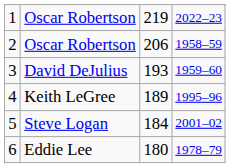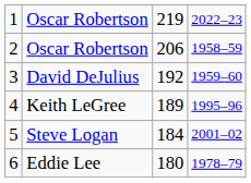3 | column 3: 193 -> 192
